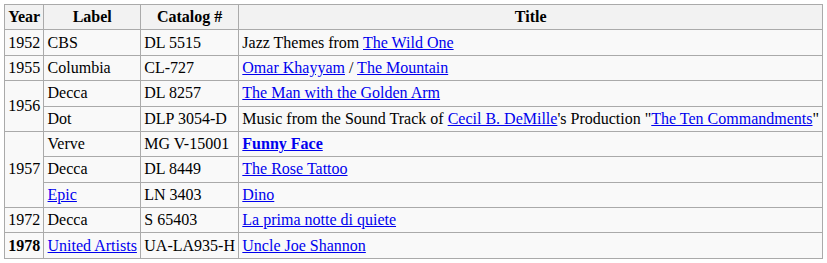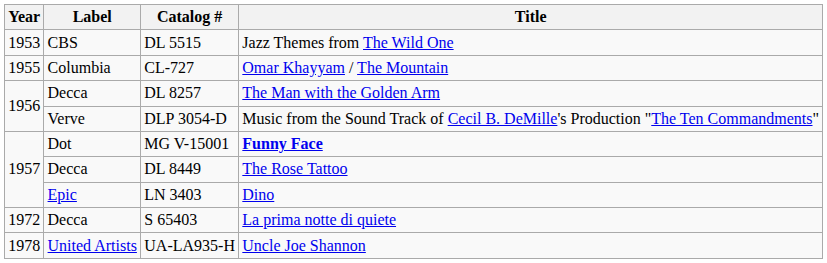DL 5515 | Year: 1952 -> 1953
DLP 3054-D | Label: Dot -> Verve
MG V-15001 | Label: Verve -> Dot
UA-LA935-H | Year: bold -> normal
